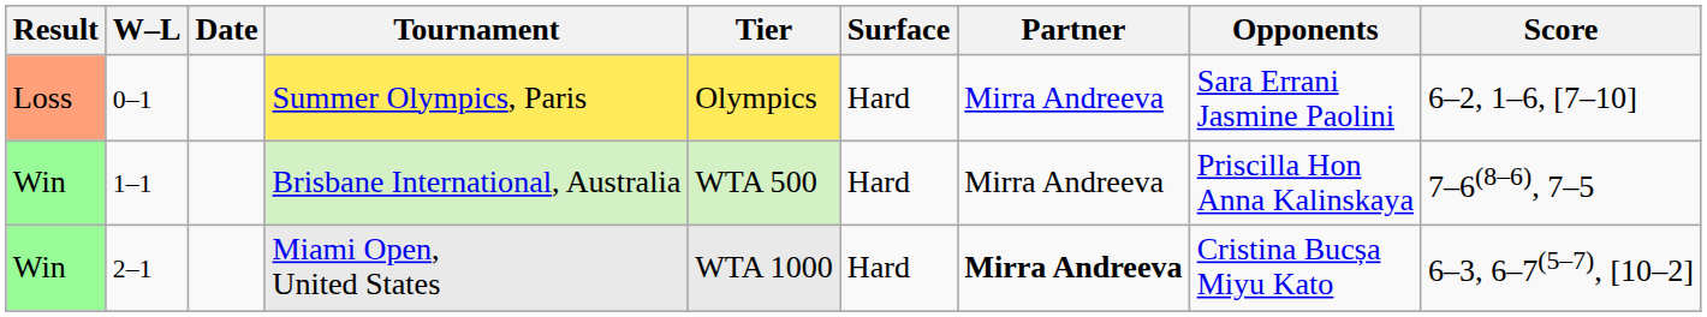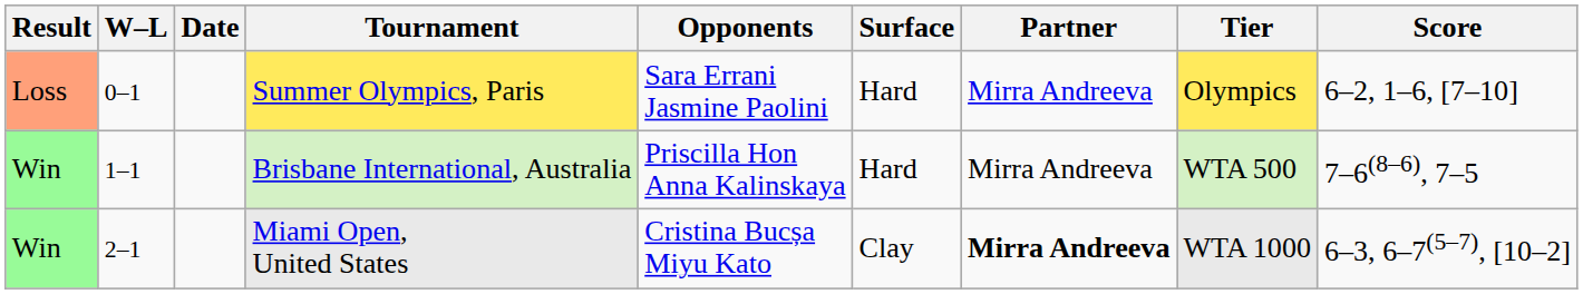columns swapped: Tier <-> Opponents
Miami Open, United States | Surface: Hard -> Clay
